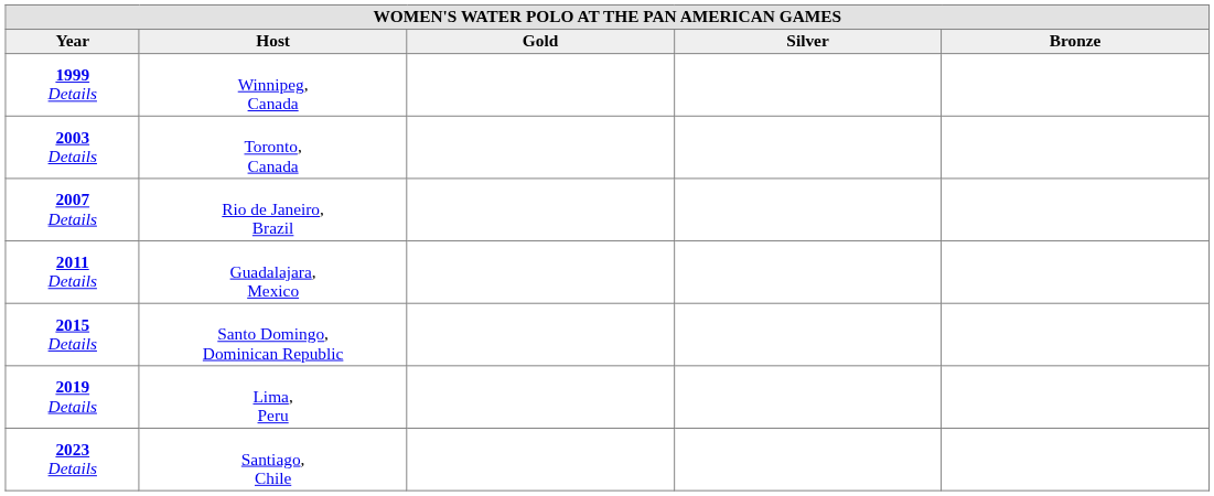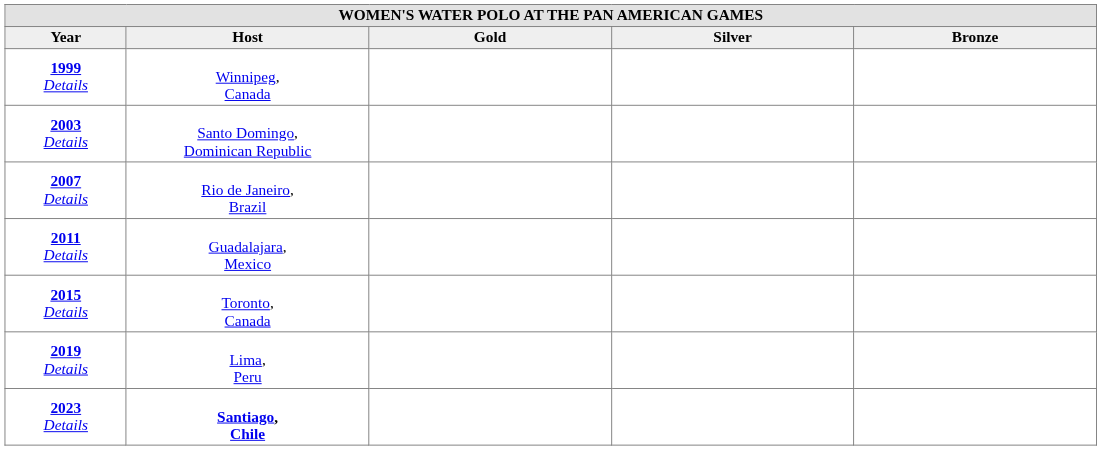2003 Details | Host: Toronto, Canada -> Santo Domingo, Dominican Republic
2015 Details | Host: Santo Domingo, Dominican Republic -> Toronto, Canada
2023 Details | Host: normal -> bold
